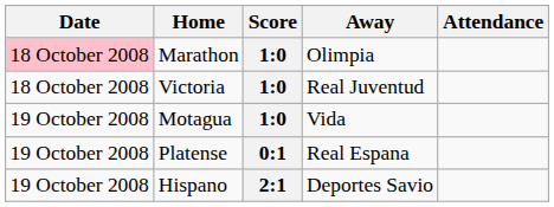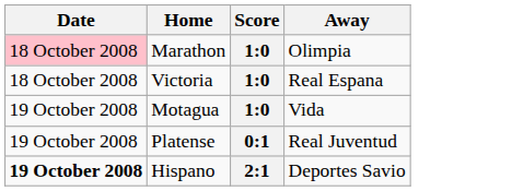- column: Attendance
Victoria | Away: Real Juventud -> Real Espana
Platense | Away: Real Espana -> Real Juventud
Hispano | Date: normal -> bold
